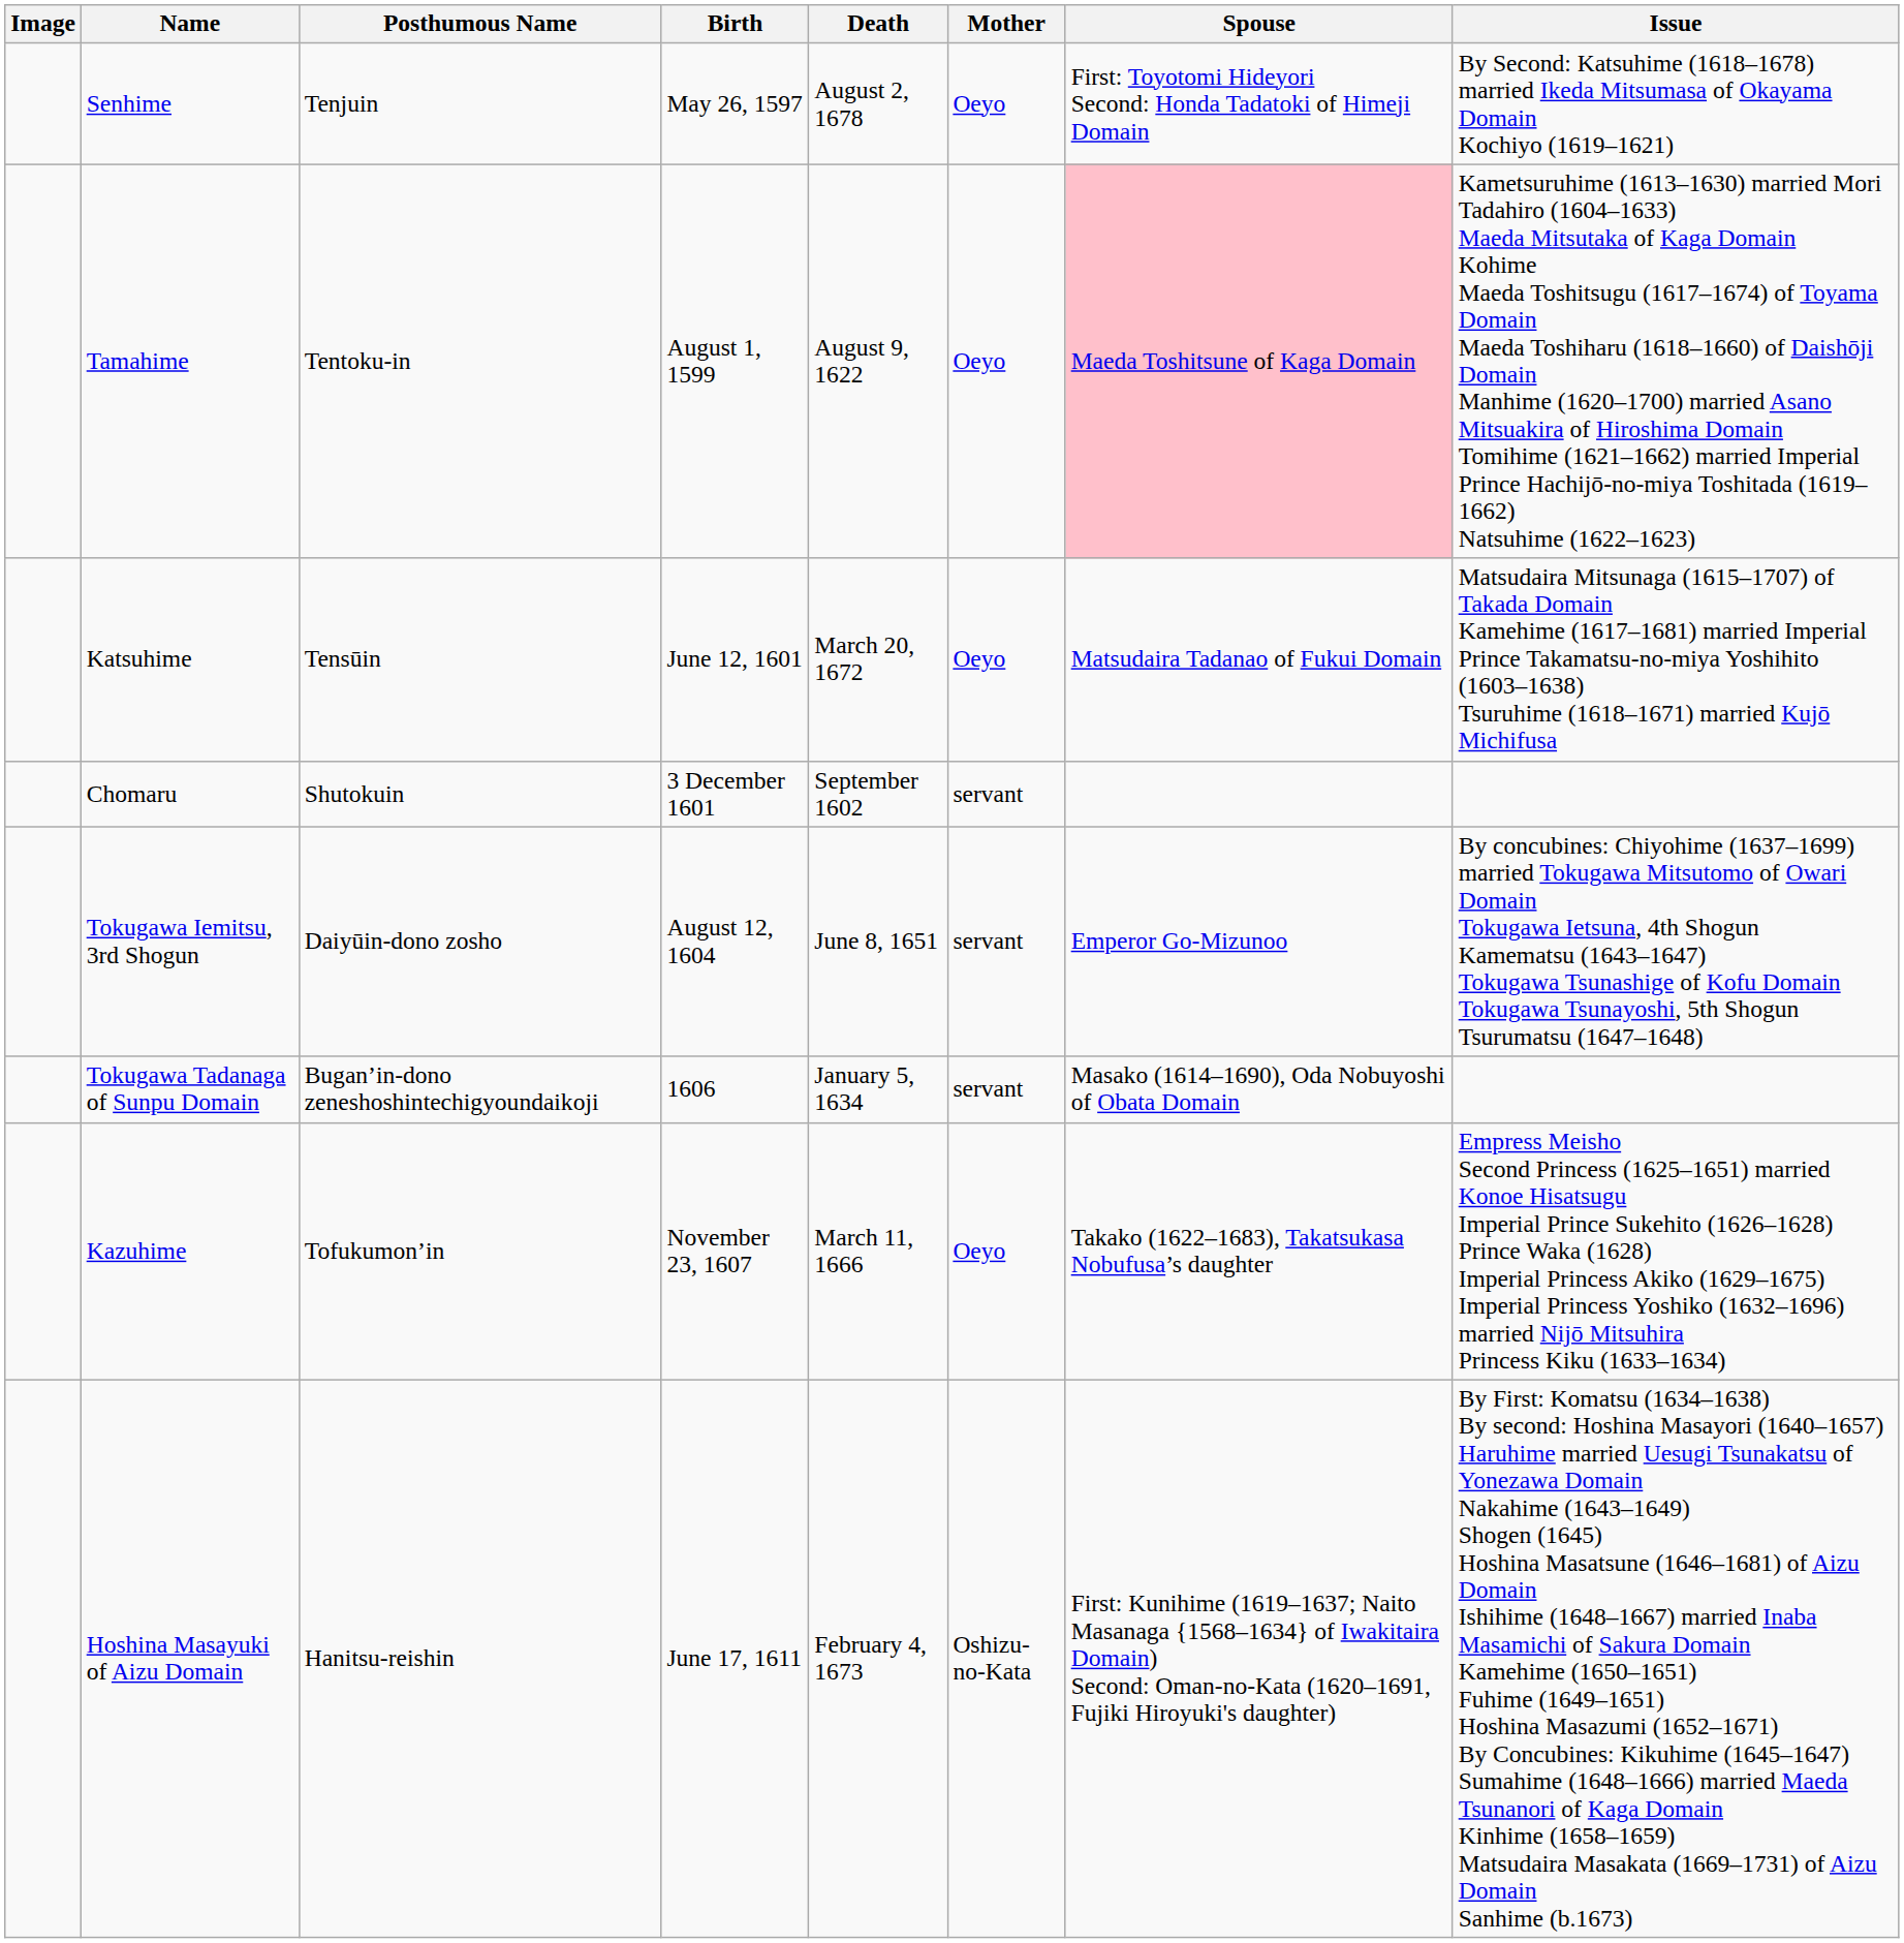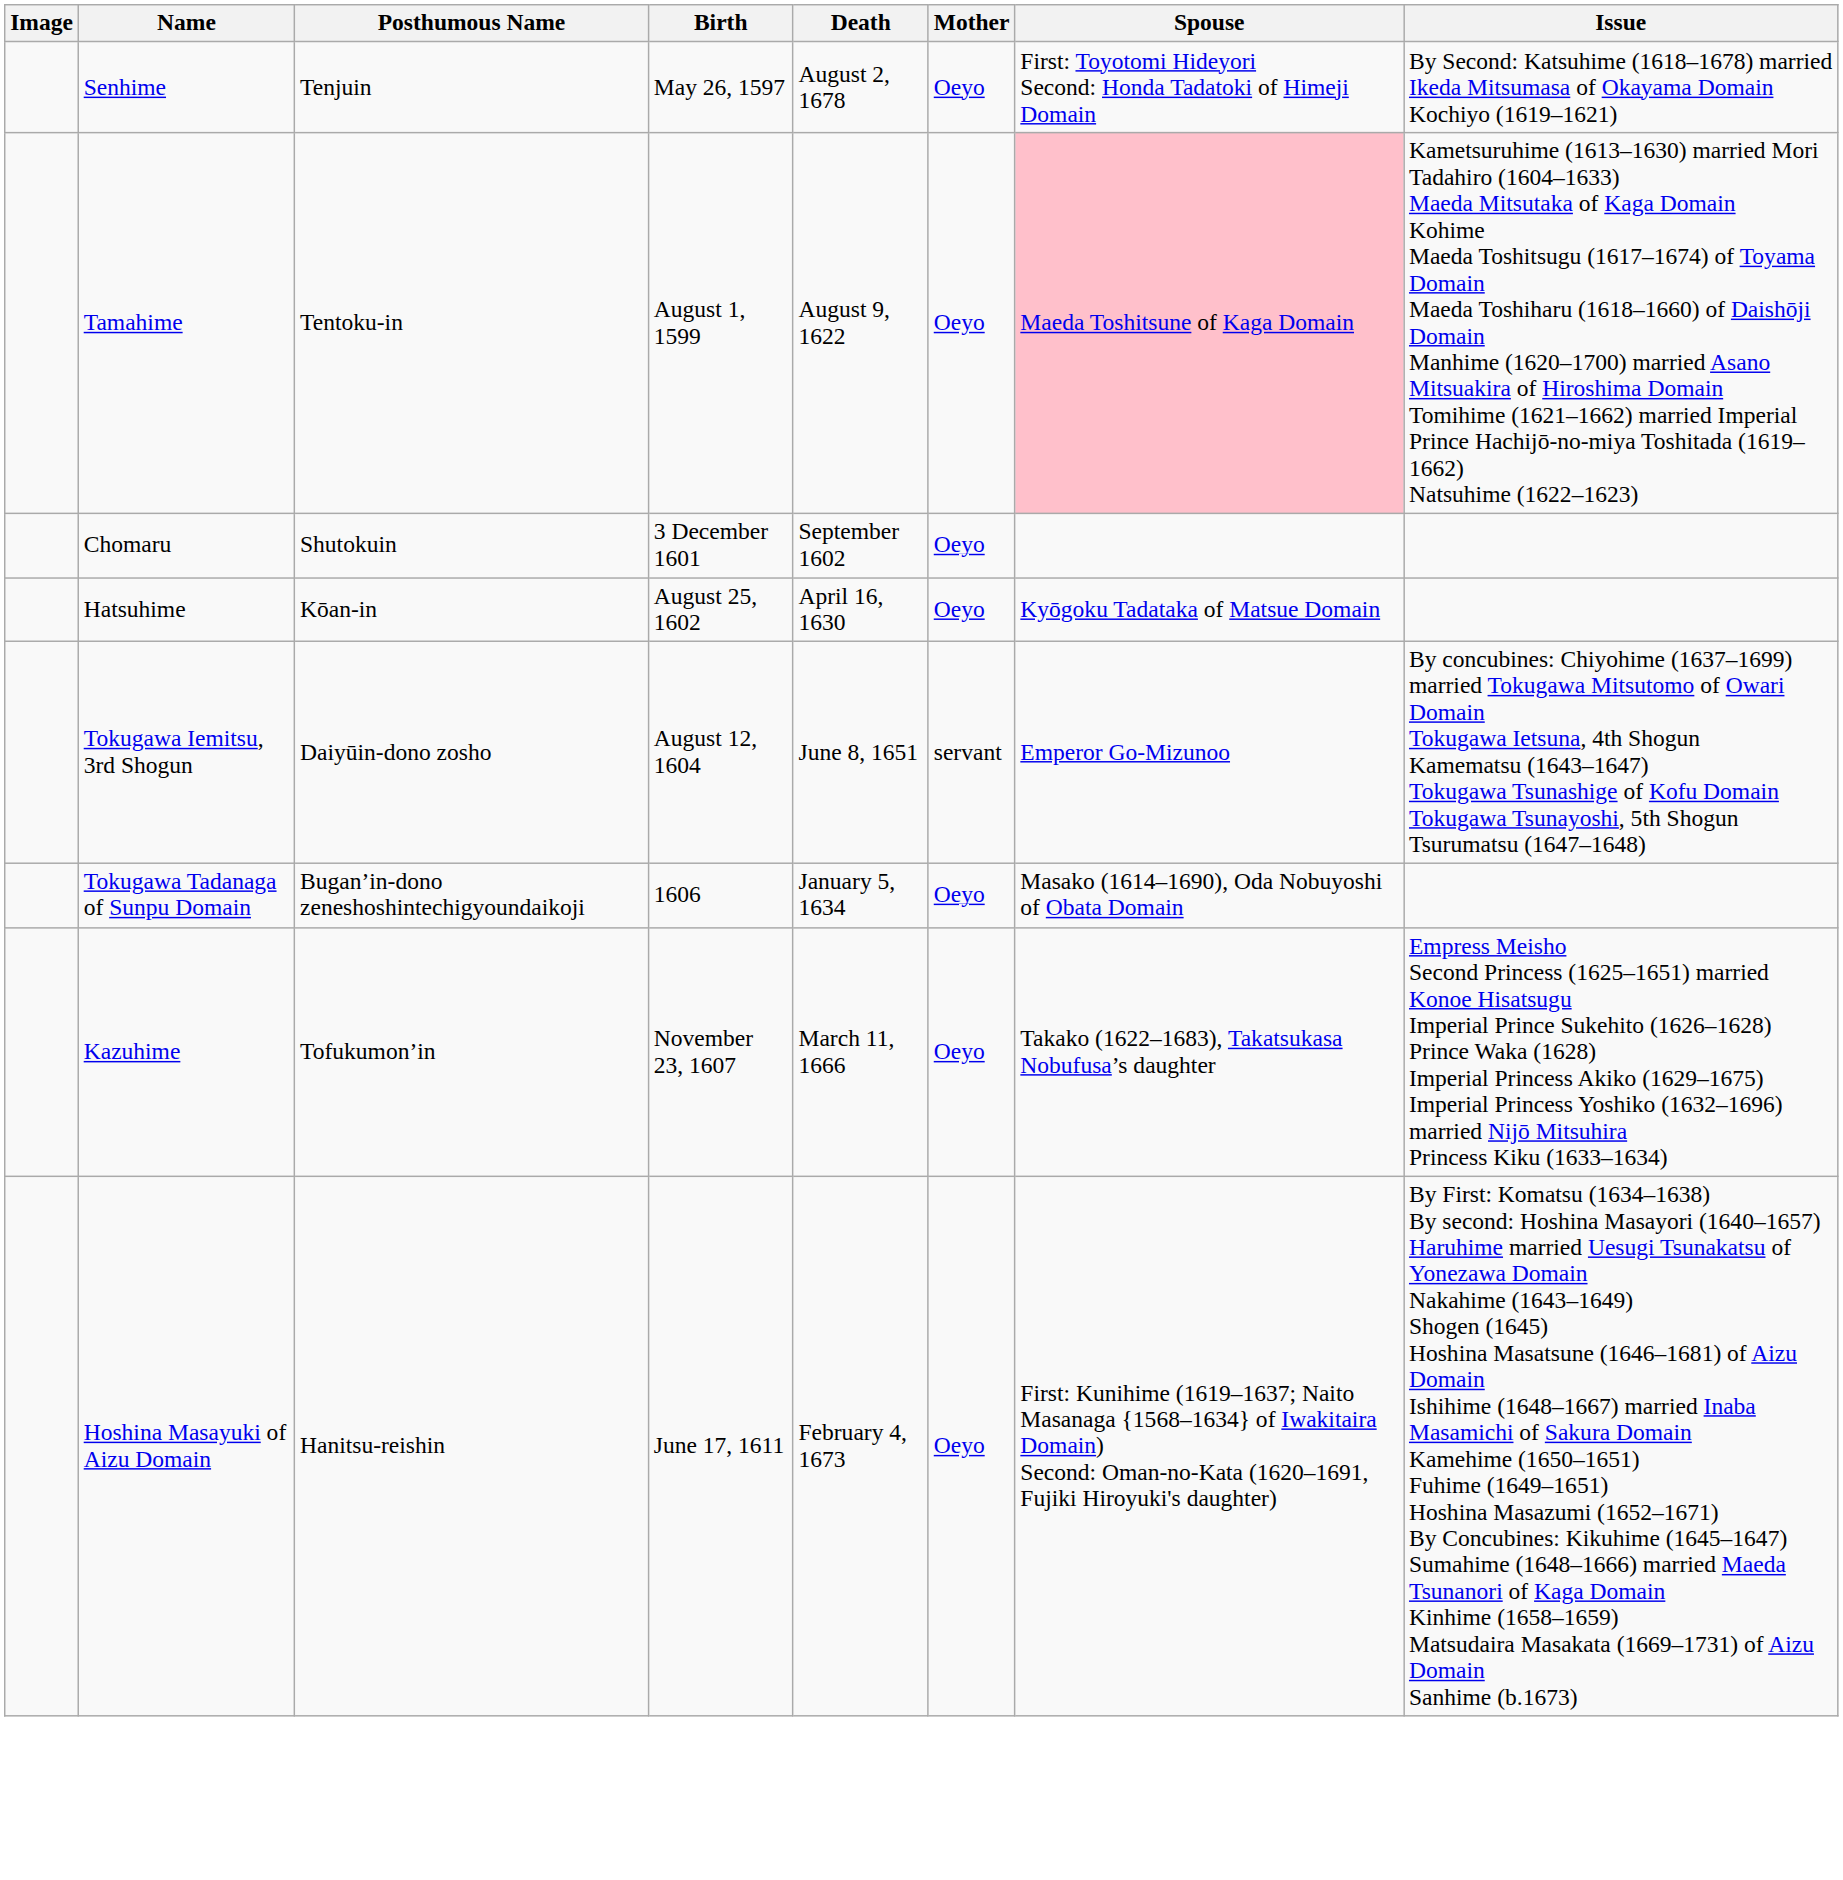- row: Katsuhime | Tensūin | June 12, 1601 | March 20, 1672 | Oeyo | Matsudaira Tadanao of Fukui Domain | Matsudaira Mitsunaga (1615–1707) of Takada Domain Kamehime (1617–1681) married Imperial Prince Takamatsu-no-miya Yoshihito (1603–1638) Tsuruhime (1618–1671) married Kujō Michifusa
Chomaru | Mother: servant -> Oeyo
+ row: Hatsuhime | Kōan-in | August 25, 1602 | April 16, 1630 | Oeyo | Kyōgoku Tadataka of Matsue Domain
Tokugawa Tadanaga of Sunpu Domain | Mother: servant -> Oeyo
Hoshina Masayuki of Aizu Domain | Mother: Oshizu-no-Kata -> Oeyo
